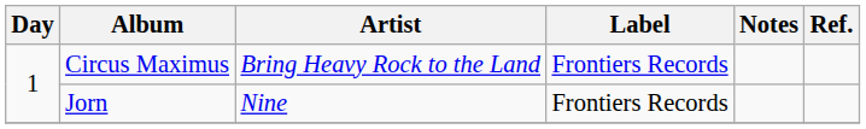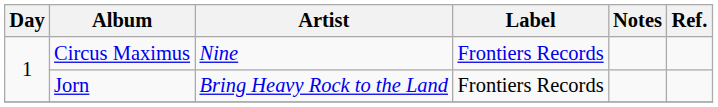Circus Maximus | Artist: Bring Heavy Rock to the Land -> Nine
Jorn | Artist: Nine -> Bring Heavy Rock to the Land
